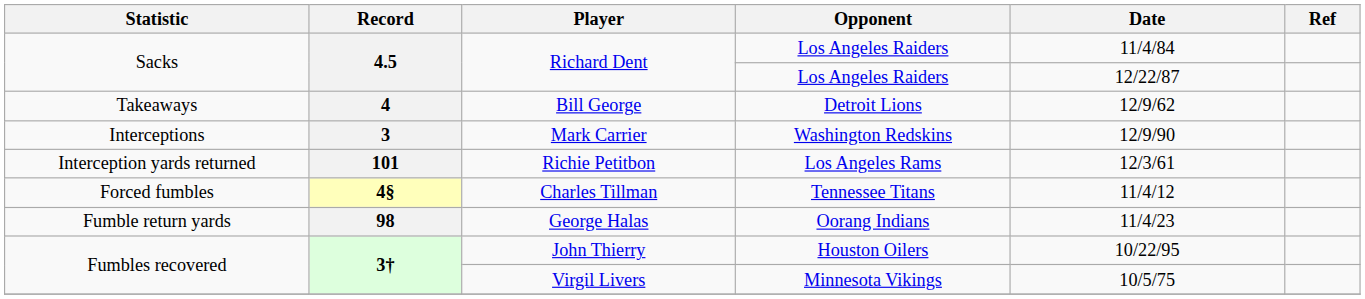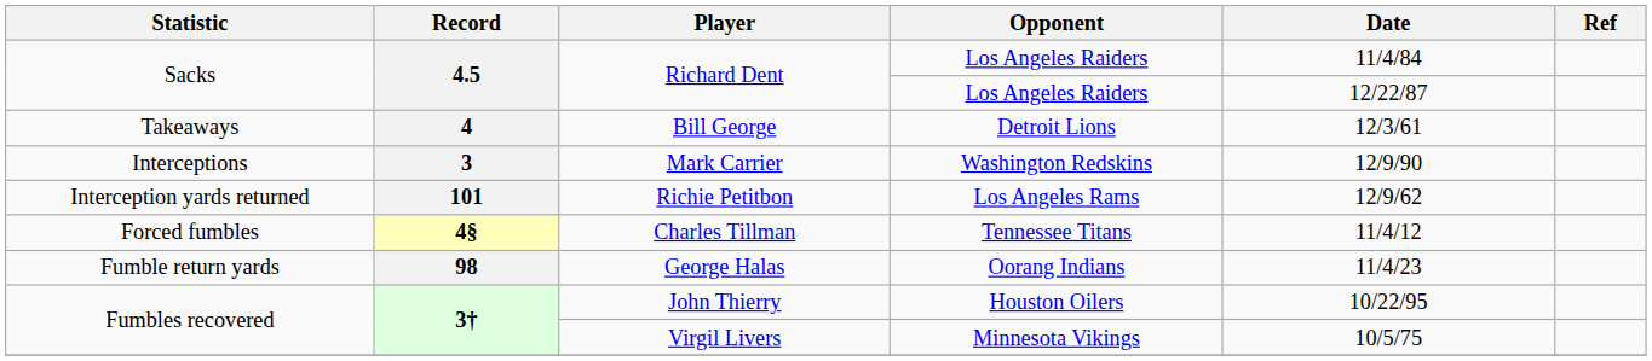Bill George | Date: 12/9/62 -> 12/3/61
Richie Petitbon | Date: 12/3/61 -> 12/9/62
